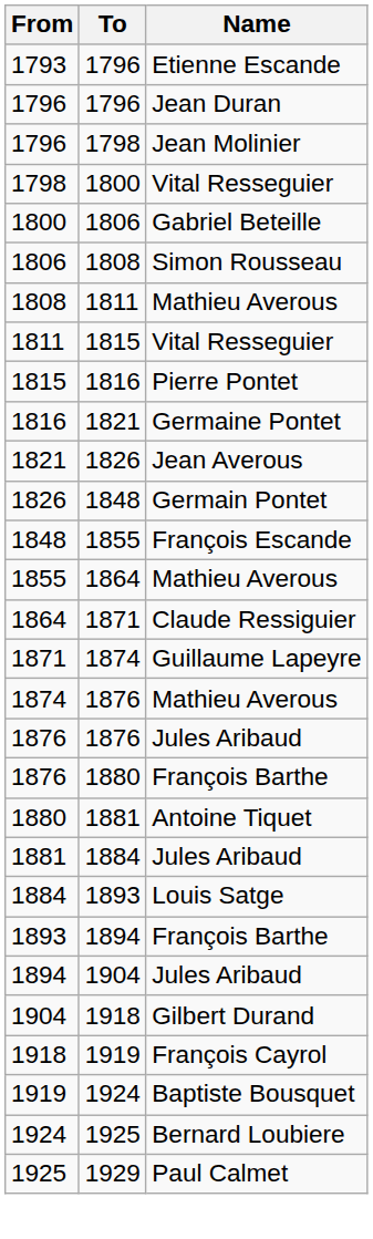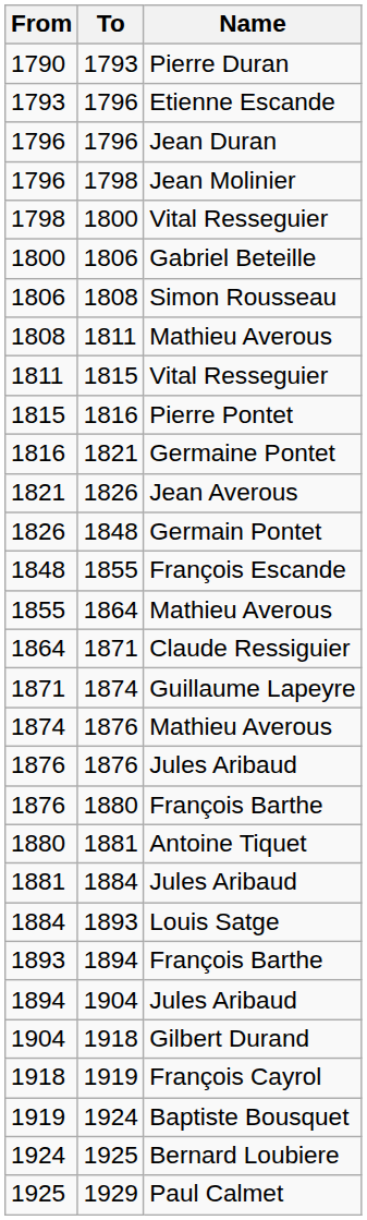+ row: 1790 | 1793 | Pierre Duran
